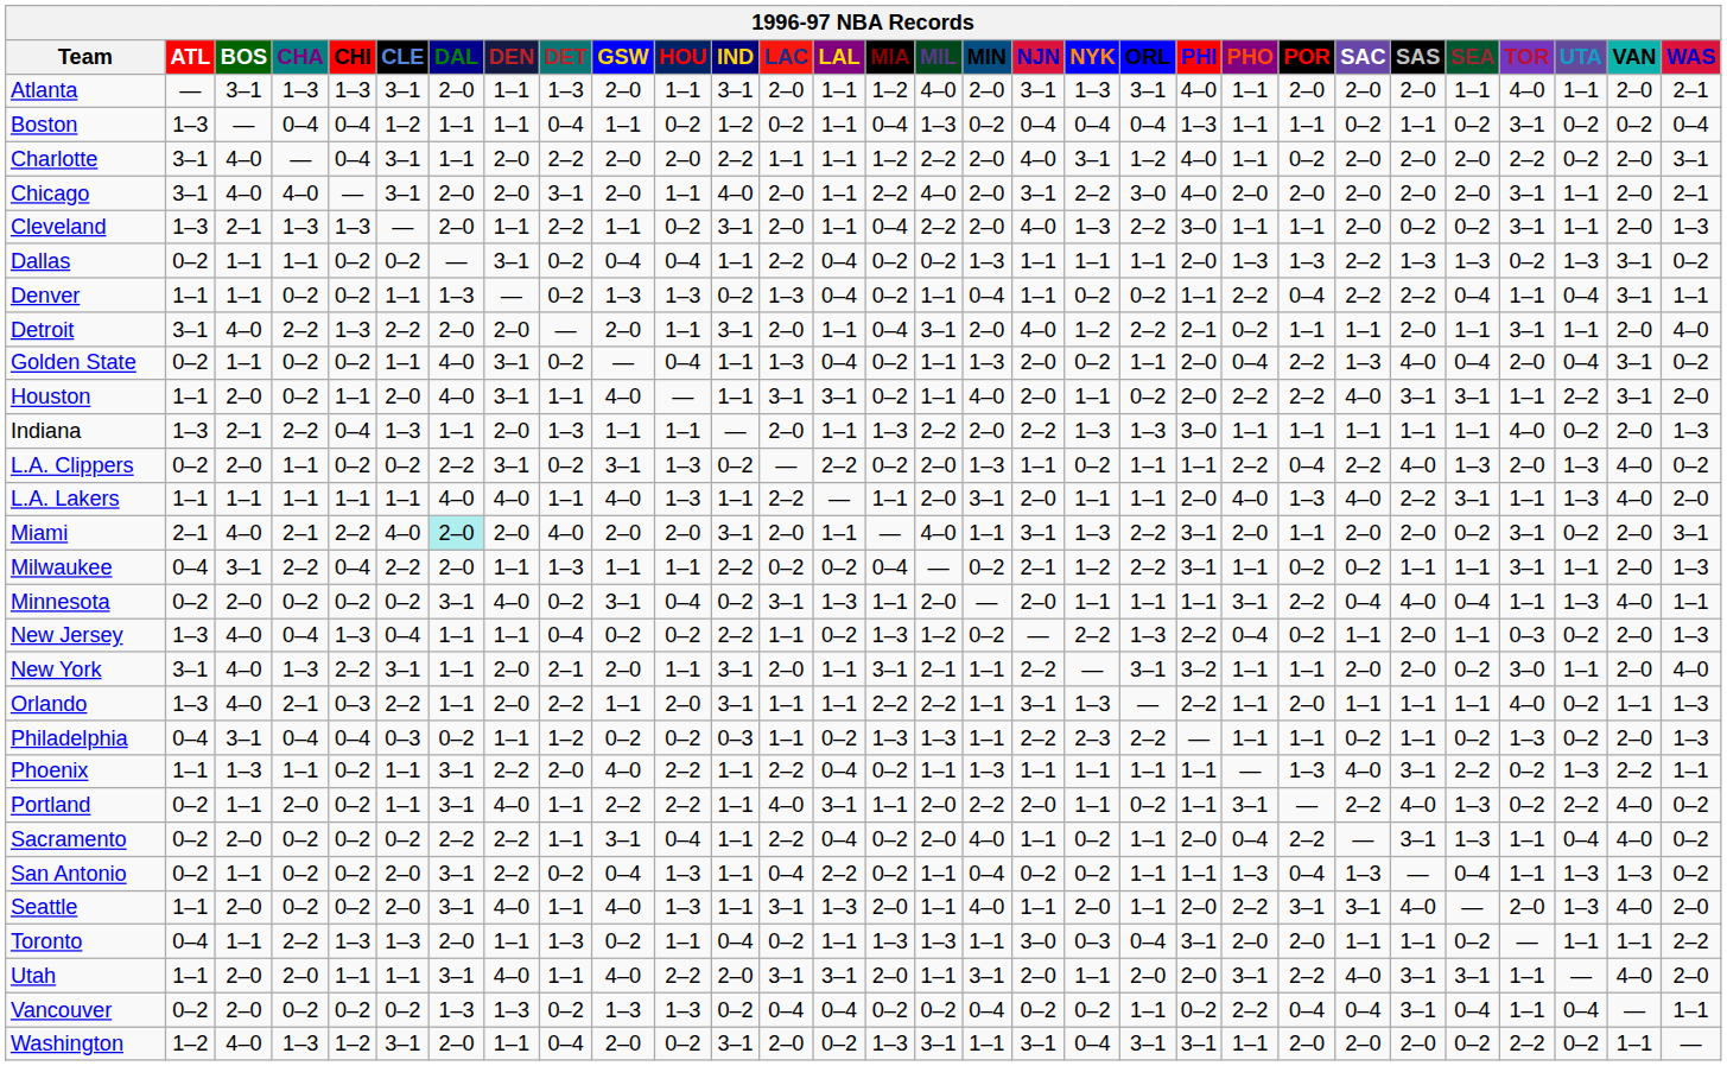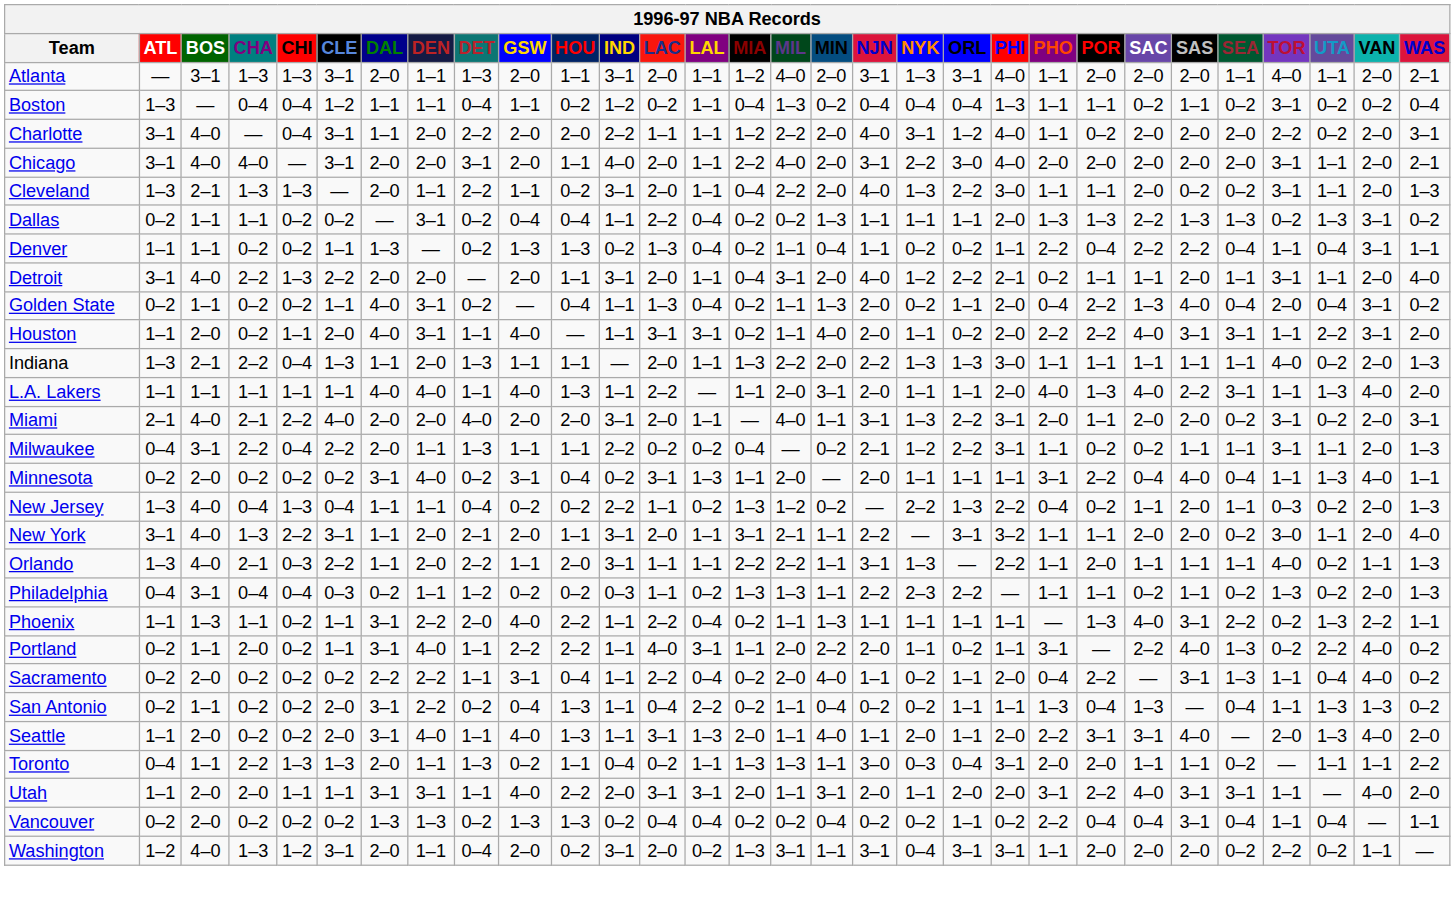- row: L.A. Clippers | 0–2 | 2–0 | 1–1 | 0–2 | 0–2 | 2–2 | 3–1 | 0–2 | 3–1 | 1–3 | 0–2 | — | 2–2 | 0–2 | 2–0 | 1–3 | 1–1 | 0–2 | 1–1 | 1–1 | 2–2 | 0–4 | 2–2 | 4–0 | 1–3 | 2–0 | 1–3 | 4–0 | 0–2
Miami | DAL: paleturquoise background -> no background
Utah | DEN: 4–0 -> 3–1
